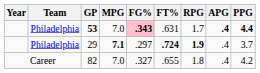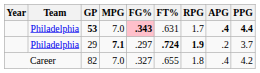29 | APG: .4 -> .2
